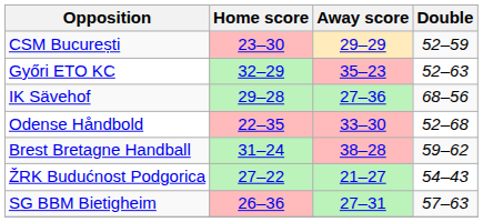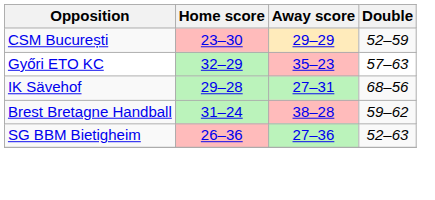Győri ETO KC | Double: 52–63 -> 57–63
IK Sävehof | Away score: 27–36 -> 27–31
- row: Odense Håndbold | 22–35 | 33–30 | 52–68
- row: ŽRK Budućnost Podgorica | 27–22 | 21–27 | 54–43
SG BBM Bietigheim | Away score: 27–31 -> 27–36
SG BBM Bietigheim | Double: 57–63 -> 52–63
